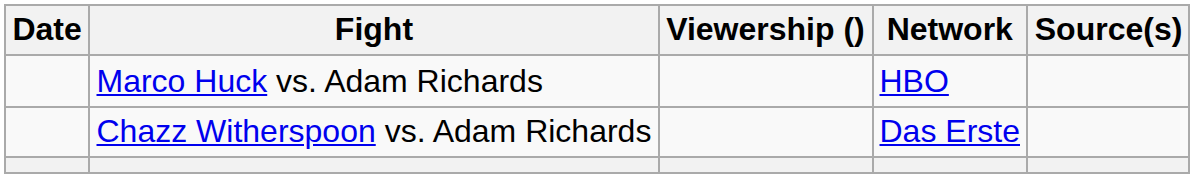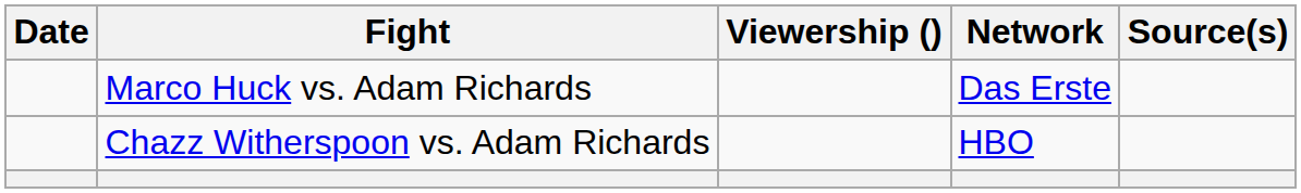Marco Huck vs. Adam Richards | Network: HBO -> Das Erste
Chazz Witherspoon vs. Adam Richards | Network: Das Erste -> HBO
